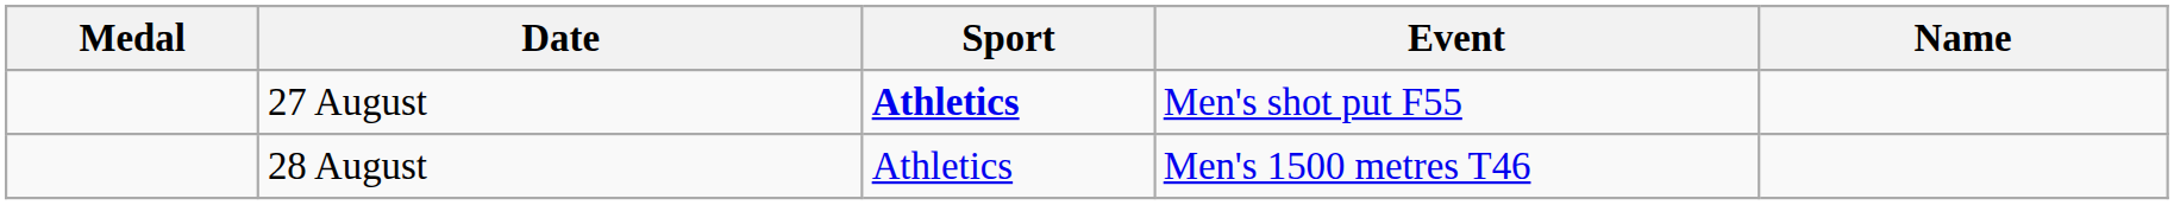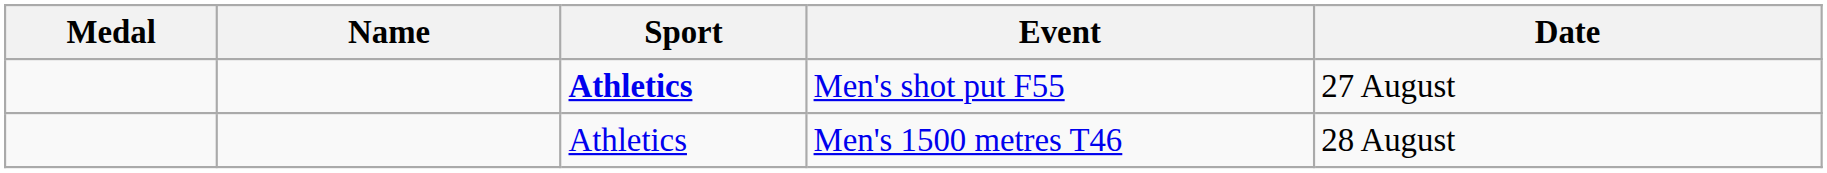columns swapped: Name <-> Date
